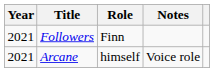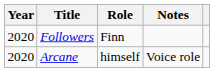Followers | Year: 2021 -> 2020
Arcane | Year: 2021 -> 2020
